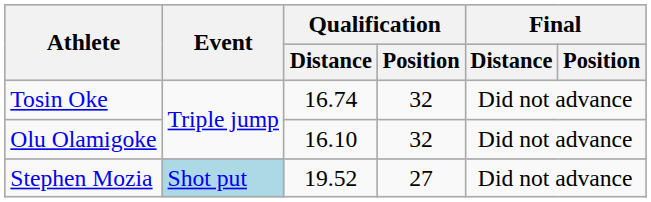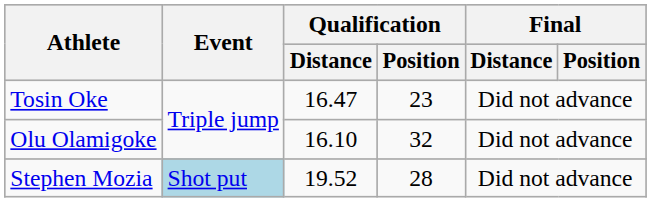Tosin Oke | Qualification / Distance: 16.74 -> 16.47
Tosin Oke | Qualification / Position: 32 -> 23
Stephen Mozia | Qualification / Position: 27 -> 28
